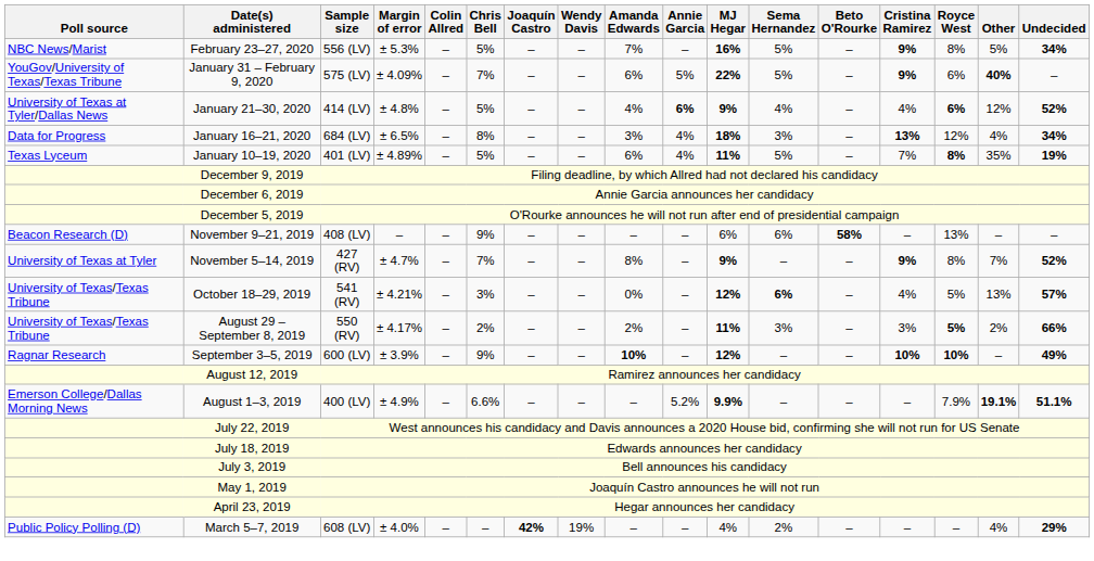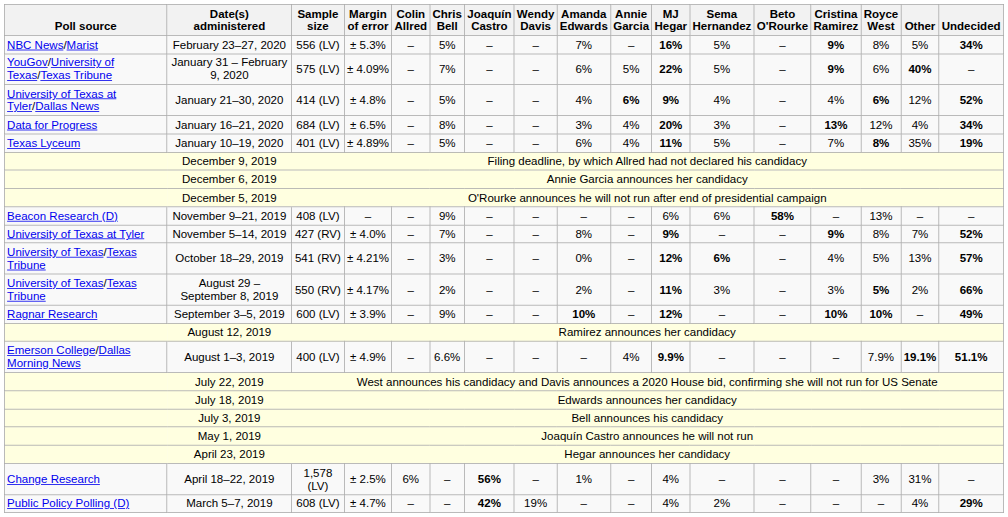January 16–21, 2020 | MJ Hegar: 18% -> 20%
November 5–14, 2019 | Margin of error: ± 4.7% -> ± 4.0%
August 1–3, 2019 | Annie Garcia: 5.2% -> 4%
+ row: Change Research | April 18–22, 2019 | 1,578 (LV) | ± 2.5% | 6% | – | 56% | – | 1% | – | 4% | – | – | – | 3% | 31% | –
March 5–7, 2019 | Margin of error: ± 4.0% -> ± 4.7%
